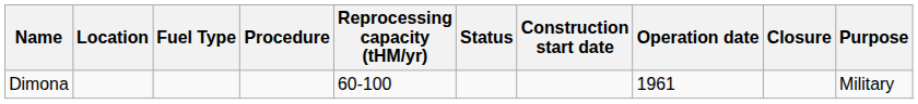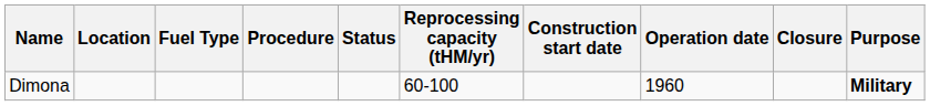columns swapped: Status <-> Reprocessing capacity (tHM/yr)
Dimona | Operation date: 1961 -> 1960
Dimona | Purpose: normal -> bold
